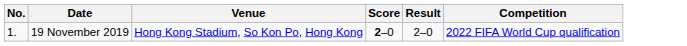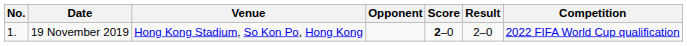+ column: Opponent
